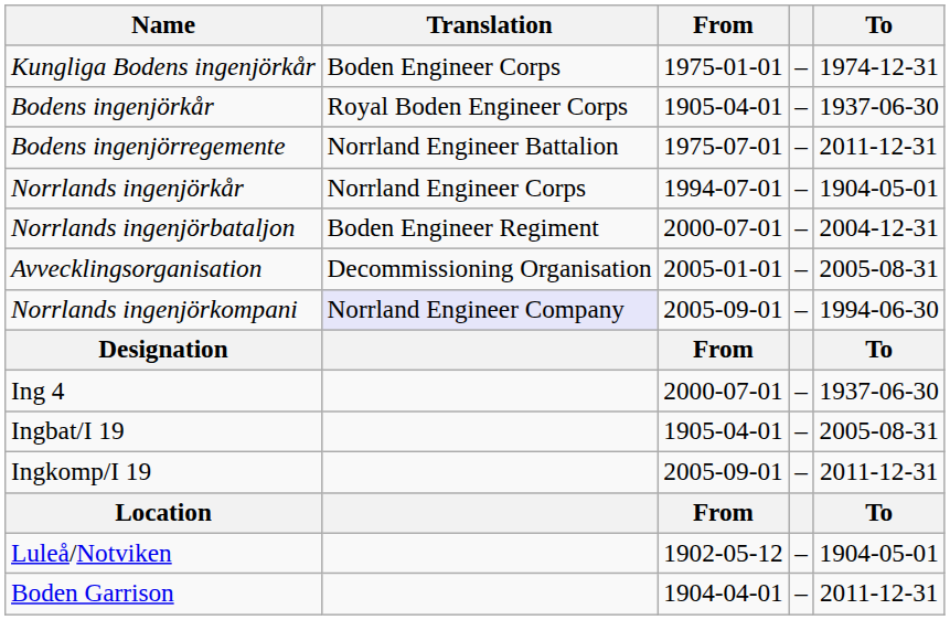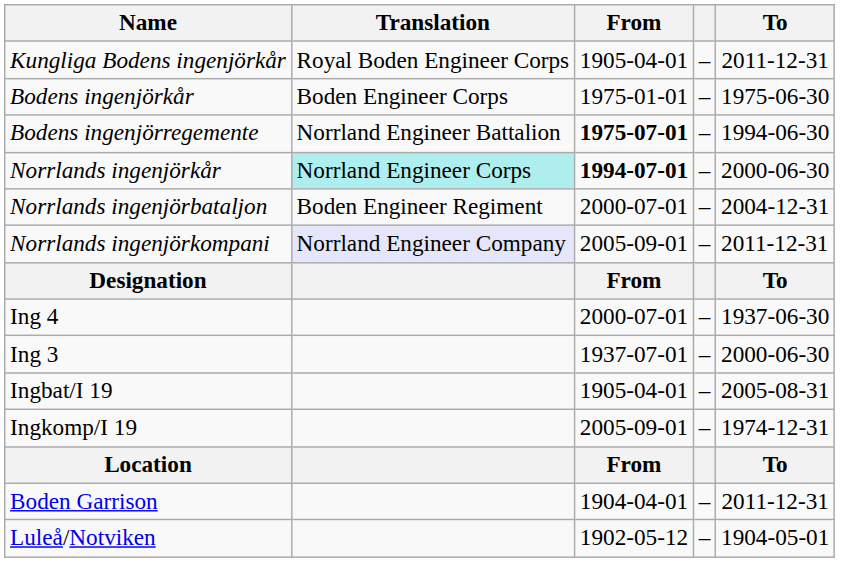Kungliga Bodens ingenjörkår | Translation: Boden Engineer Corps -> Royal Boden Engineer Corps
Kungliga Bodens ingenjörkår | From: 1975-01-01 -> 1905-04-01
Kungliga Bodens ingenjörkår | To: 1974-12-31 -> 2011-12-31
Bodens ingenjörkår | Translation: Royal Boden Engineer Corps -> Boden Engineer Corps
Bodens ingenjörkår | From: 1905-04-01 -> 1975-01-01
Bodens ingenjörkår | To: 1937-06-30 -> 1975-06-30
Bodens ingenjörregemente | From: normal -> bold
Bodens ingenjörregemente | To: 2011-12-31 -> 1994-06-30
Norrlands ingenjörkår | Translation: no background -> paleturquoise background
Norrlands ingenjörkår | From: normal -> bold
Norrlands ingenjörkår | To: 1904-05-01 -> 2000-06-30
- row: Avvecklingsorganisation | Decommissioning Organisation | 2005-01-01 | – | 2005-08-31
Norrlands ingenjörkompani | To: 1994-06-30 -> 2011-12-31
+ row: Ing 3 | 1937-07-01 | – | 2000-06-30
Ingkomp/I 19 | To: 2011-12-31 -> 1974-12-31
rows swapped: Luleå/Notviken <-> Boden Garrison
